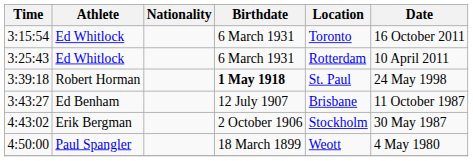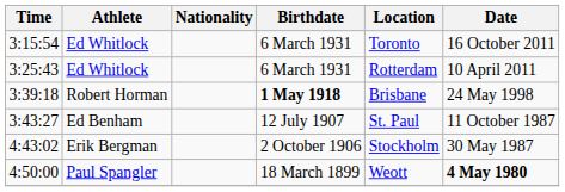3:39:18 | Location: St. Paul -> Brisbane
3:43:27 | Location: Brisbane -> St. Paul
4:50:00 | Date: normal -> bold
